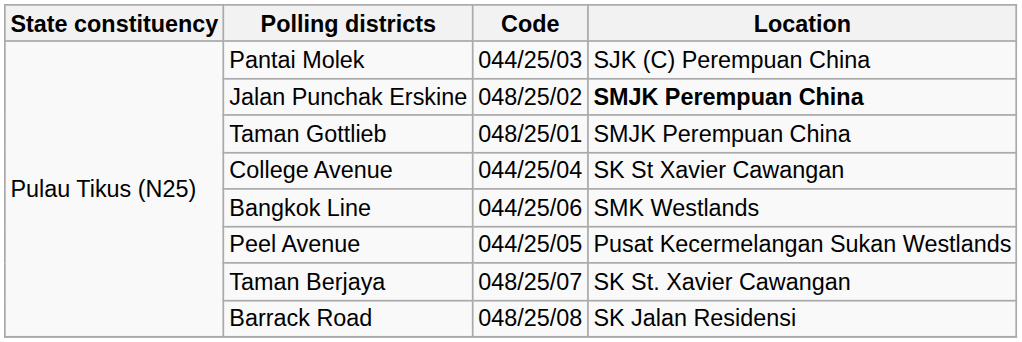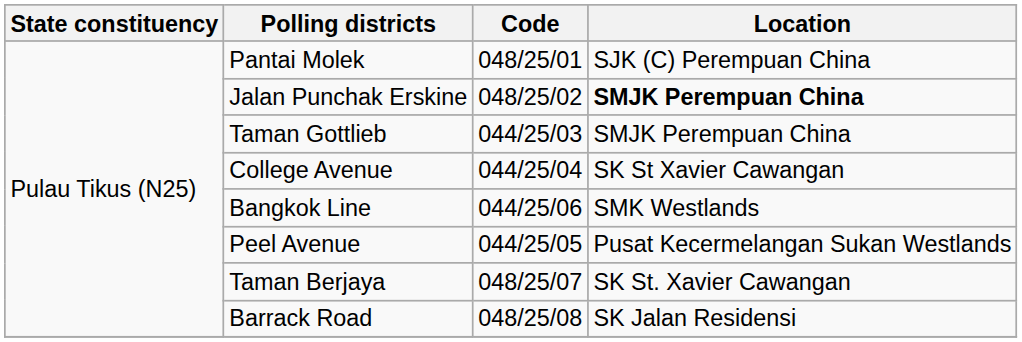Pantai Molek | Code: 044/25/03 -> 048/25/01
Taman Gottlieb | Code: 048/25/01 -> 044/25/03
